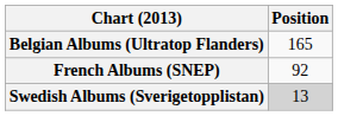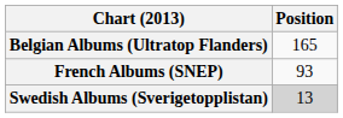French Albums (SNEP) | Position: 92 -> 93
